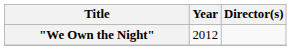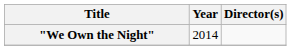"We Own the Night" | Year: 2012 -> 2014
